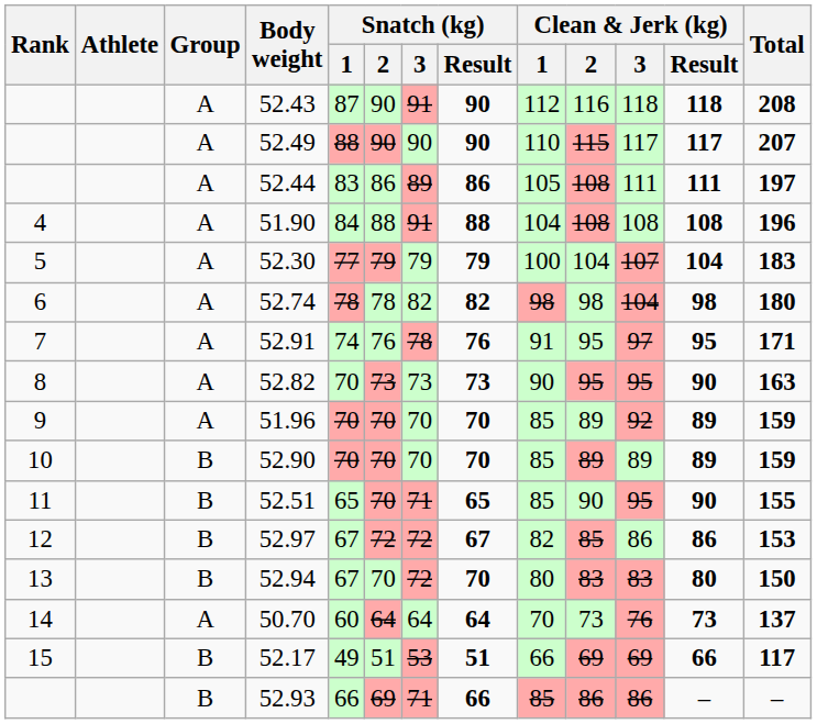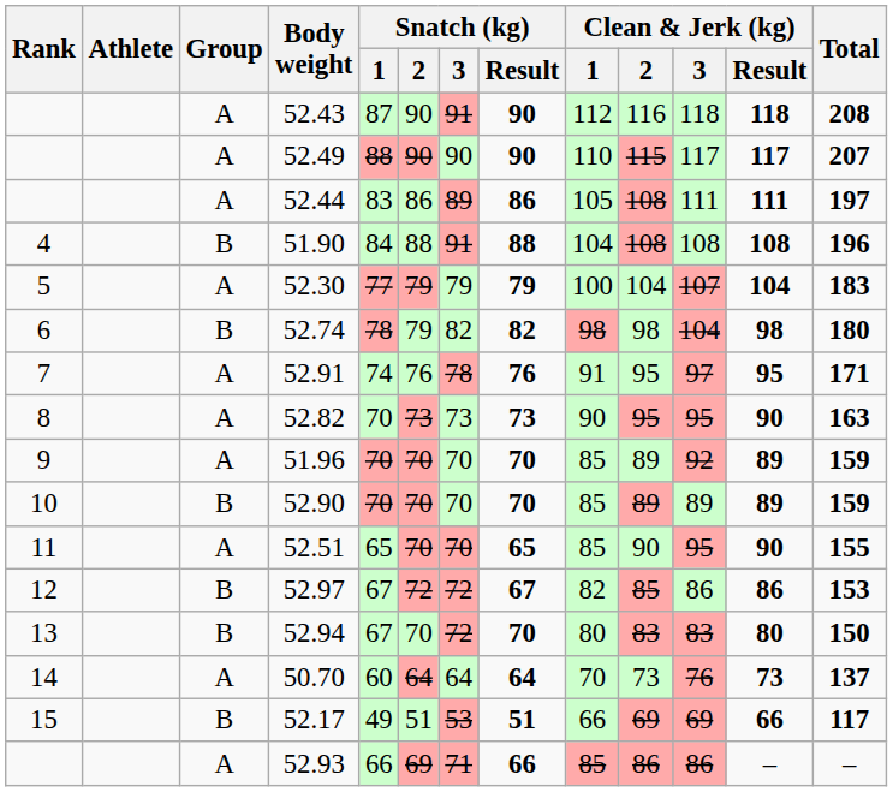51.90 | Group: A -> B
52.74 | Group: A -> B
52.74 | Snatch (kg) / 2: 78 -> 79
52.51 | Group: B -> A
52.51 | Snatch (kg) / 3: 71 -> 70
52.93 | Group: B -> A
